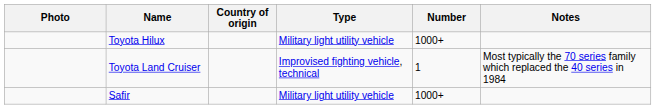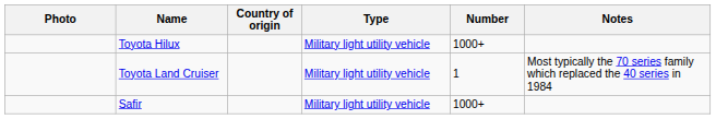Toyota Land Cruiser | Type: Improvised fighting vehicle, technical -> Military light utility vehicle
